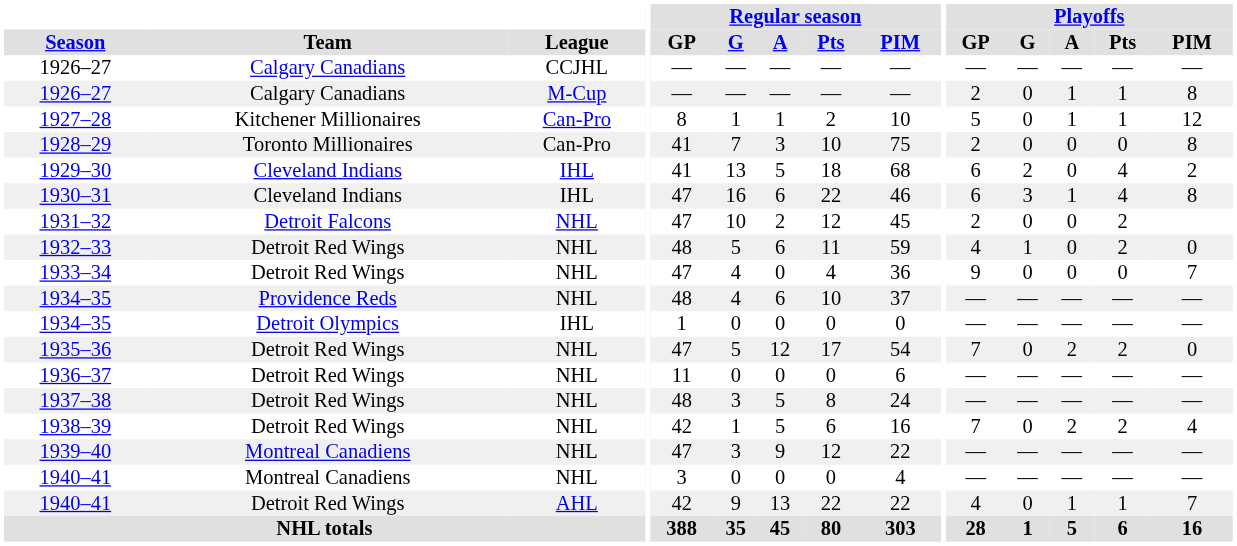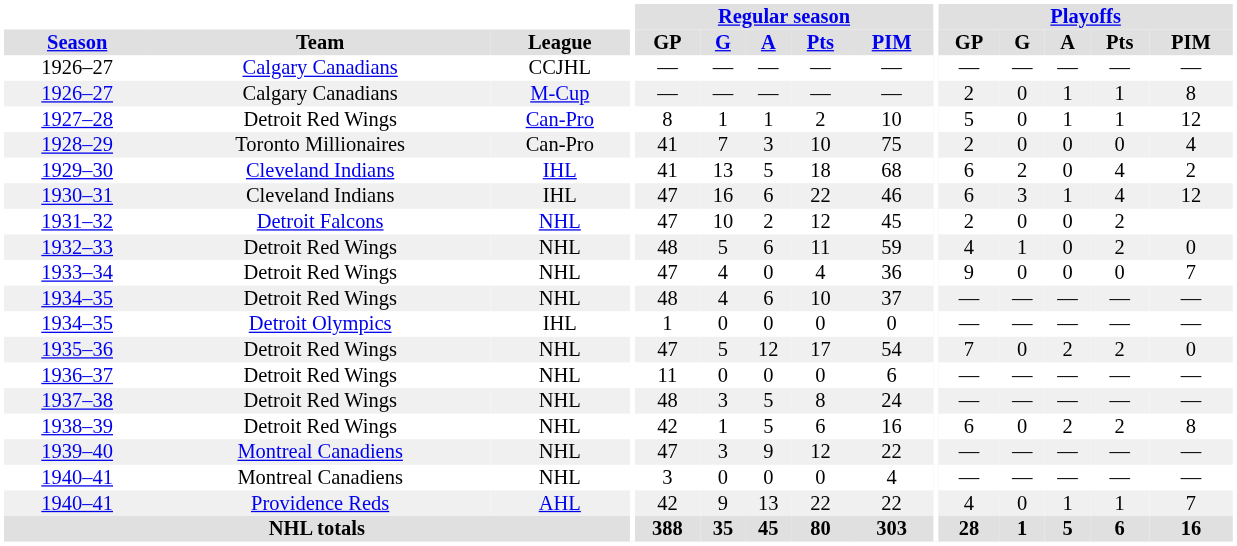1927–28 | Team: Kitchener Millionaires -> Detroit Red Wings
1928–29 | Playoffs / PIM: 8 -> 4
1930–31 | Playoffs / PIM: 8 -> 12
1934–35 / NHL | Team: Providence Reds -> Detroit Red Wings
1938–39 | Playoffs / GP: 7 -> 6
1938–39 | Playoffs / PIM: 4 -> 8
1940–41 / AHL | Team: Detroit Red Wings -> Providence Reds
